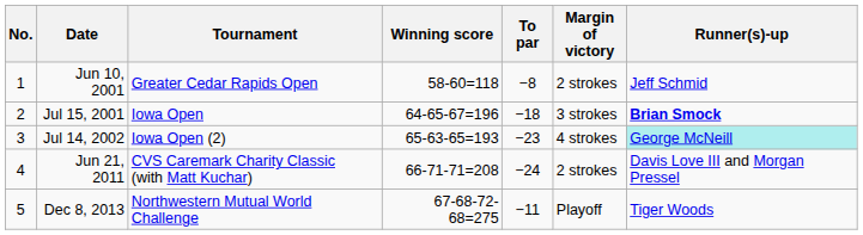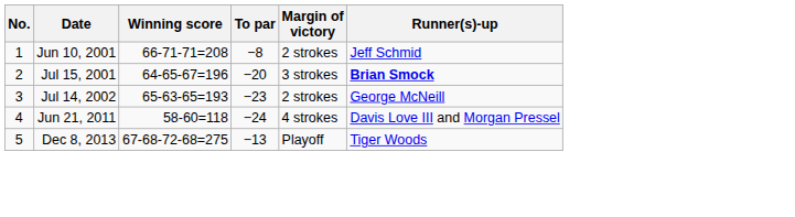- column: Tournament | Greater Cedar Rapids Open | Iowa Open | Iowa Open (2) | CVS Caremark Charity Classic (with Matt Kuchar) | Northwestern Mutual World Challenge
Jun 10, 2001 | Winning score: 58-60=118 -> 66-71-71=208
Jul 15, 2001 | To par: −18 -> −20
Jul 14, 2002 | Margin of victory: 4 strokes -> 2 strokes
Jul 14, 2002 | Runner(s)-up: paleturquoise background -> no background
Jun 21, 2011 | Winning score: 66-71-71=208 -> 58-60=118
Jun 21, 2011 | Margin of victory: 2 strokes -> 4 strokes
Dec 8, 2013 | To par: −11 -> −13
